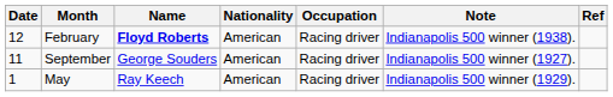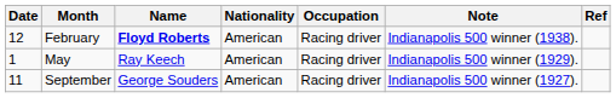rows swapped: May <-> September
